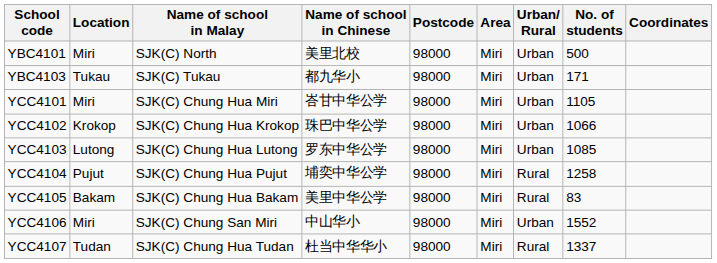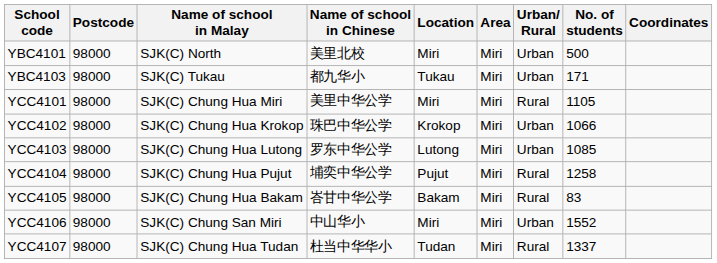columns swapped: Location <-> Postcode
YCC4101 | Name of school in Chinese: 峇甘中华公学 -> 美里中华公学
YCC4101 | Urban/ Rural: Urban -> Rural
YCC4105 | Name of school in Chinese: 美里中华公学 -> 峇甘中华公学
